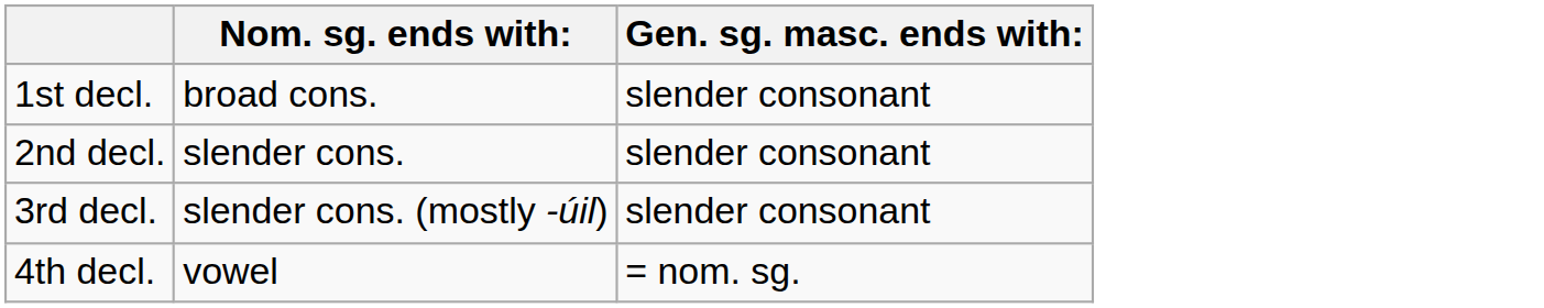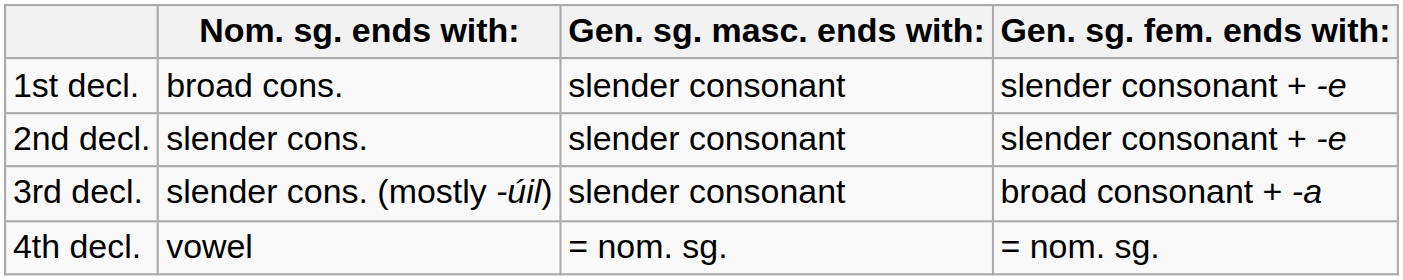+ column: Gen. sg. fem. ends with: | slender consonant + -e | slender consonant + -e | broad consonant + -a | = nom. sg.
